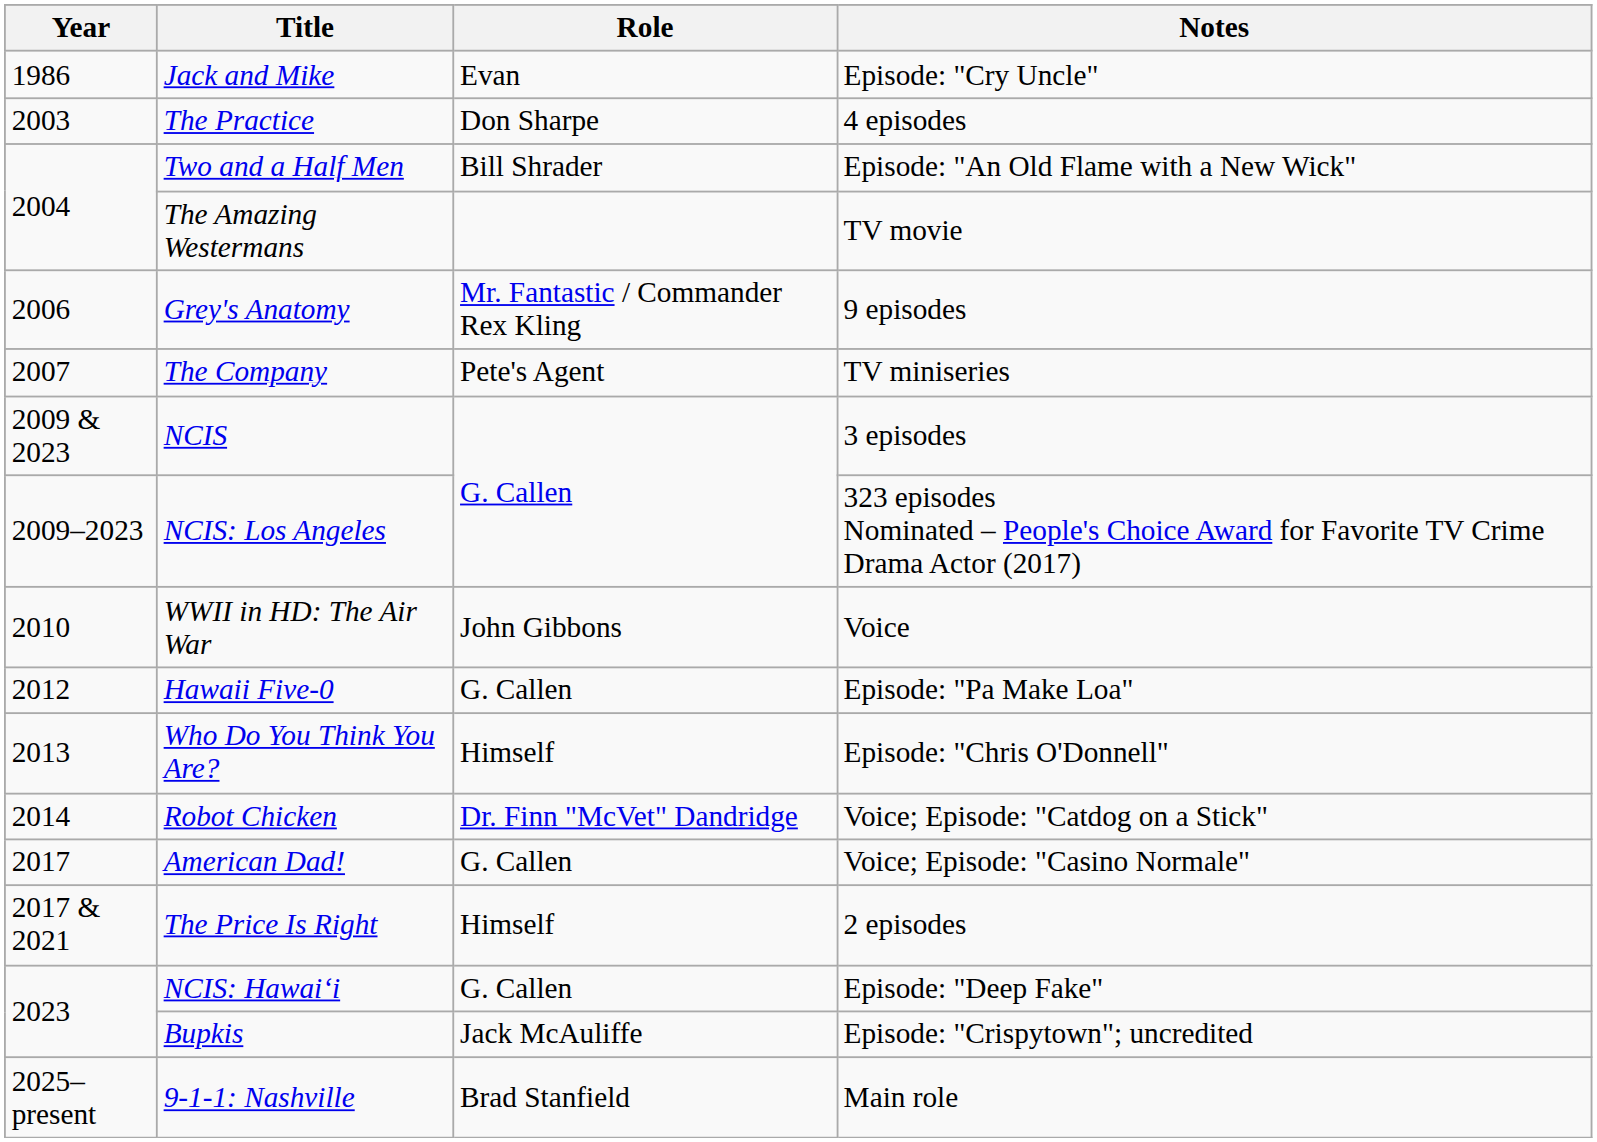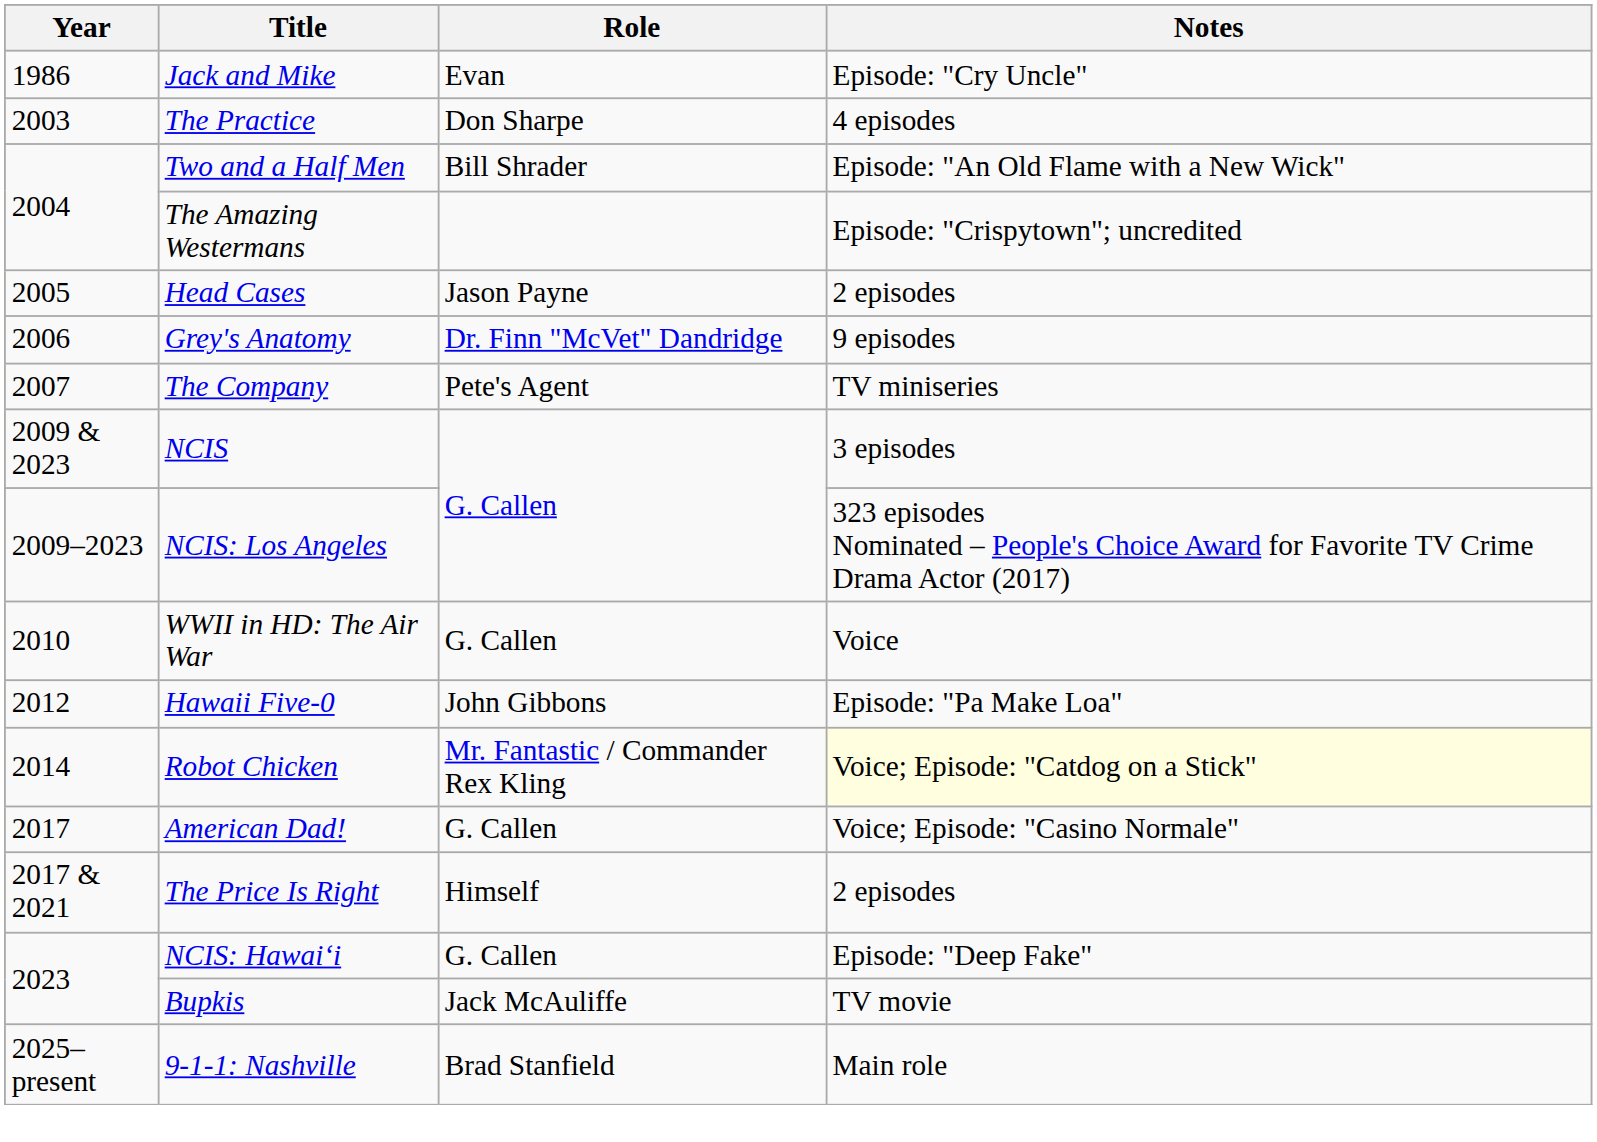The Amazing Westermans | Notes: TV movie -> Episode: "Crispytown"; uncredited
+ row: 2005 | Head Cases | Jason Payne | 2 episodes
Grey's Anatomy | Role: Mr. Fantastic / Commander Rex Kling -> Dr. Finn "McVet" Dandridge
WWII in HD: The Air War | Role: John Gibbons -> G. Callen
Hawaii Five-0 | Role: G. Callen -> John Gibbons
- row: 2013 | Who Do You Think You Are? | Himself | Episode: "Chris O'Donnell"
Robot Chicken | Role: Dr. Finn "McVet" Dandridge -> Mr. Fantastic / Commander Rex Kling
Robot Chicken | Notes: no background -> lightyellow background
Bupkis | Notes: Episode: "Crispytown"; uncredited -> TV movie
